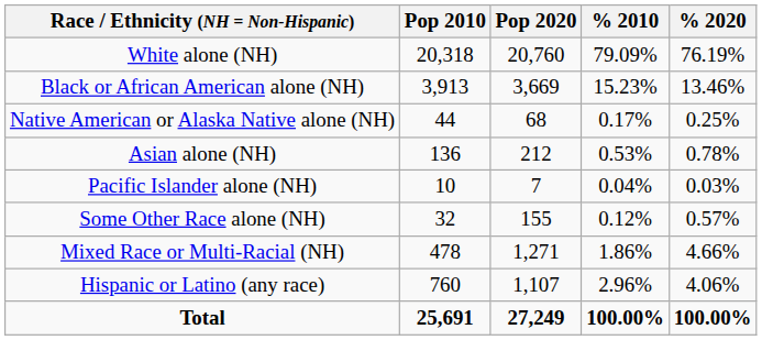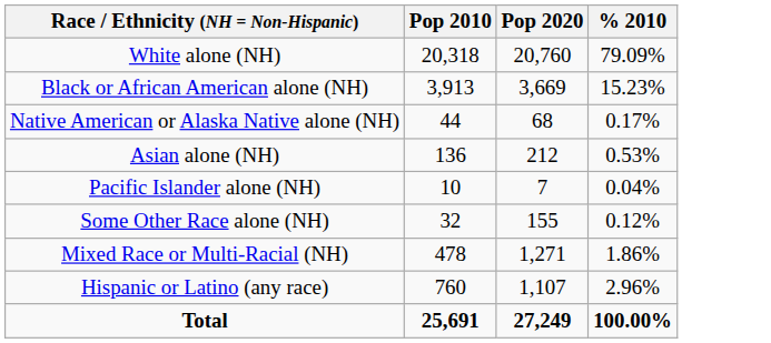- column: % 2020 | 76.19% | 13.46% | 0.25% | 0.78% | 0.03% | 0.57% | 4.66% | 4.06% | 100.00%
